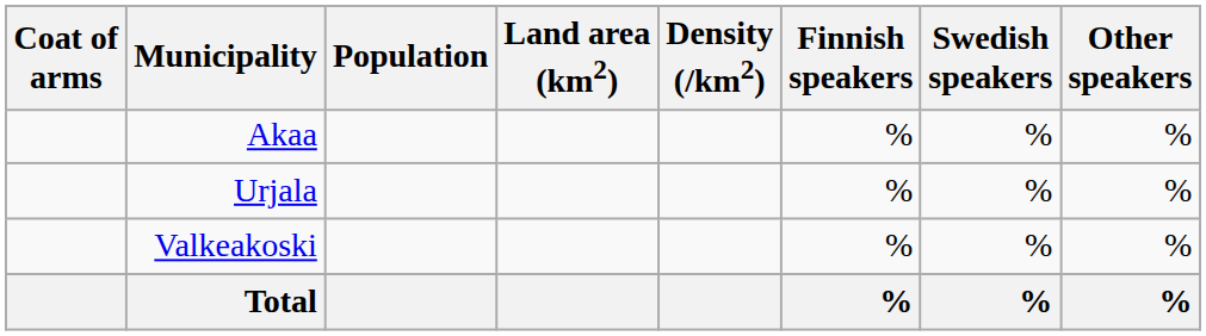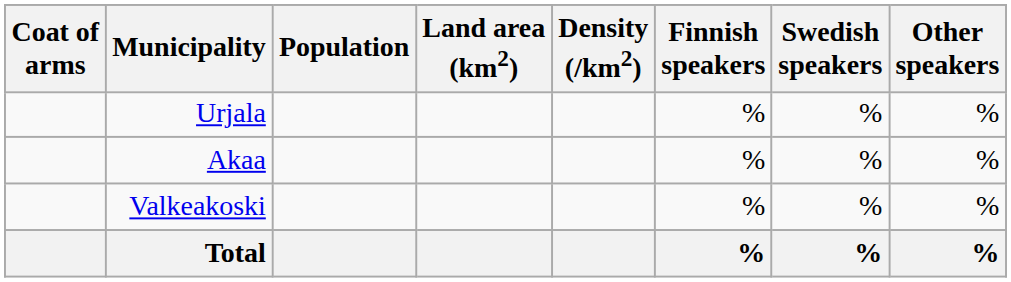rows swapped: Akaa <-> Urjala
